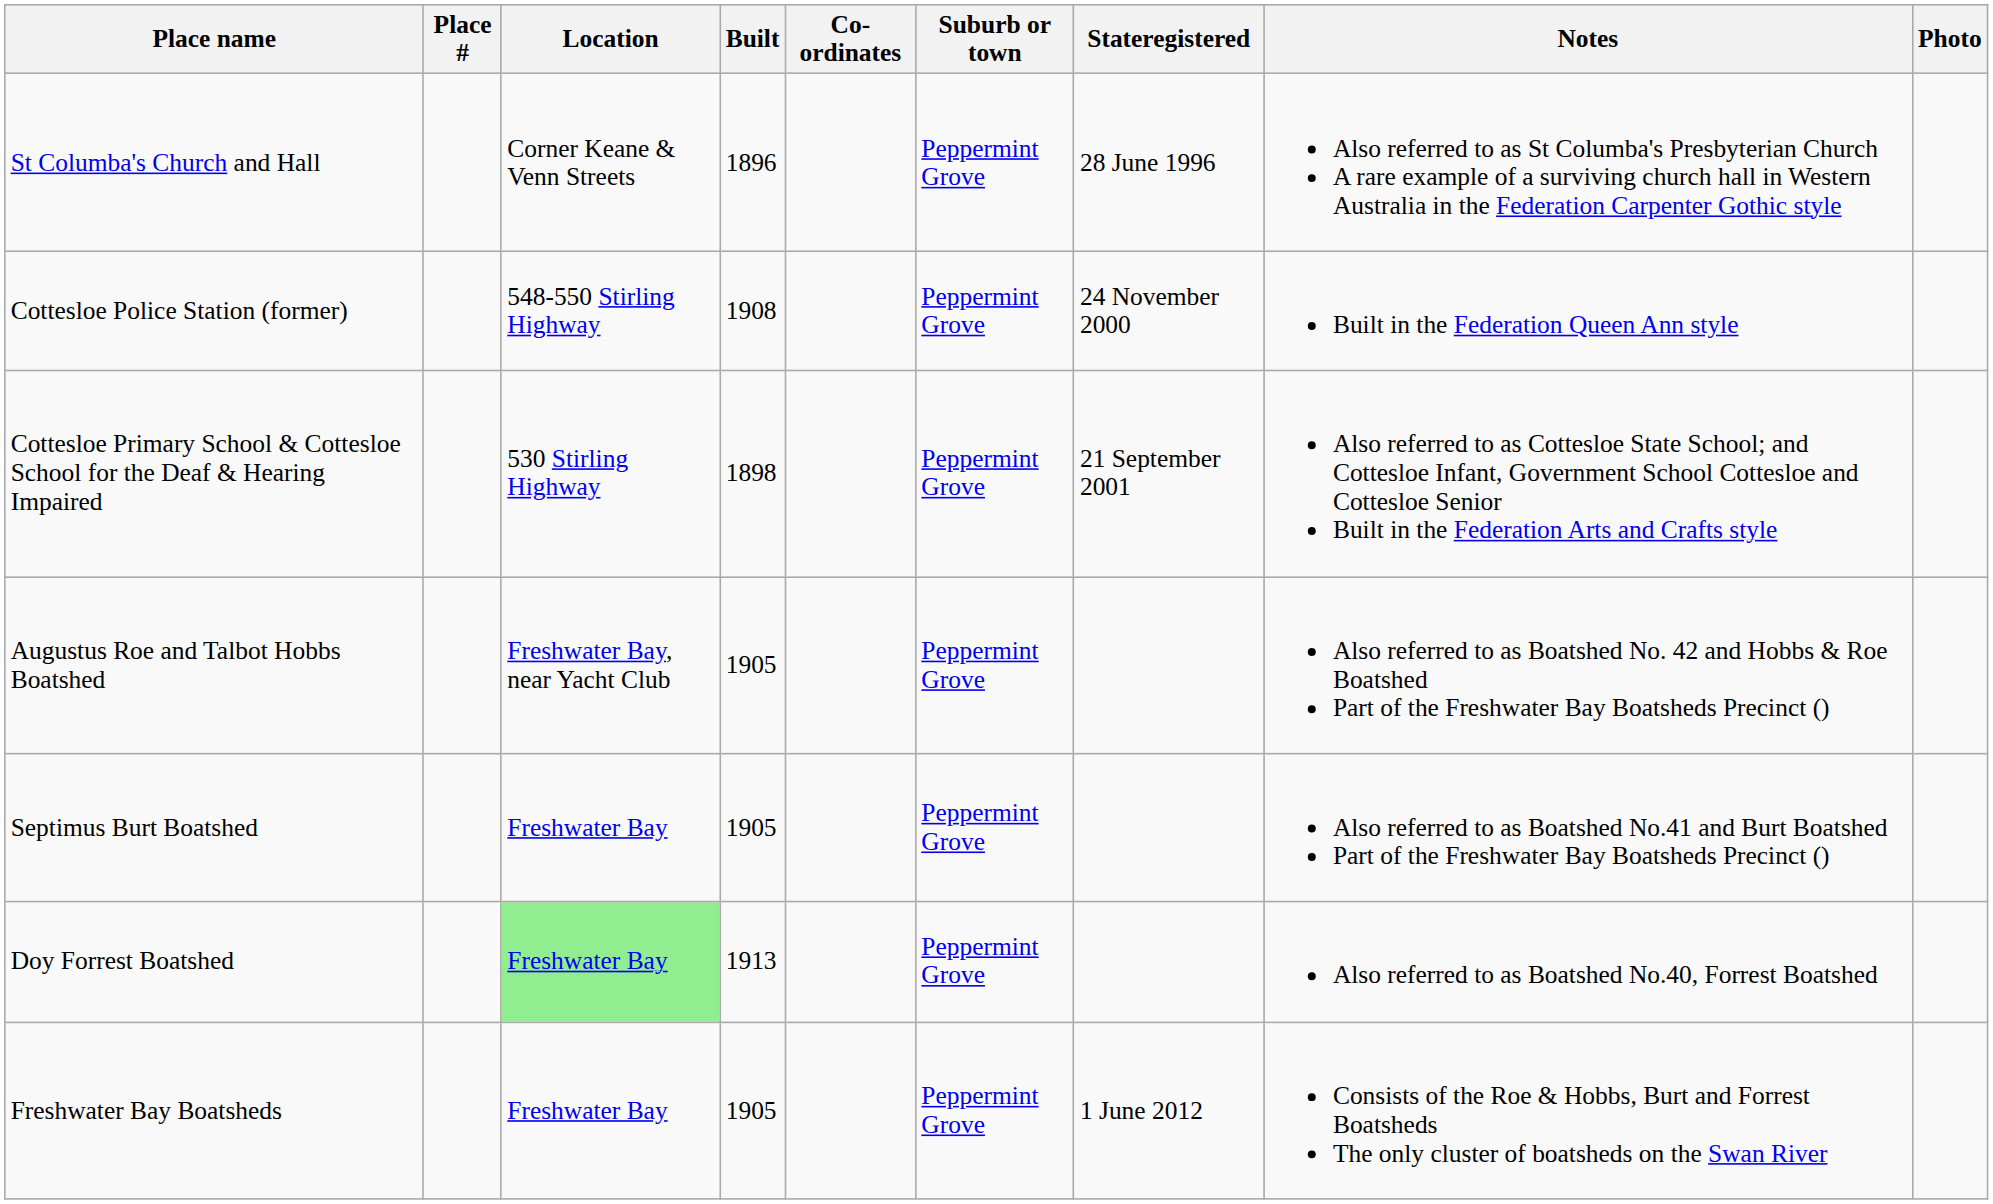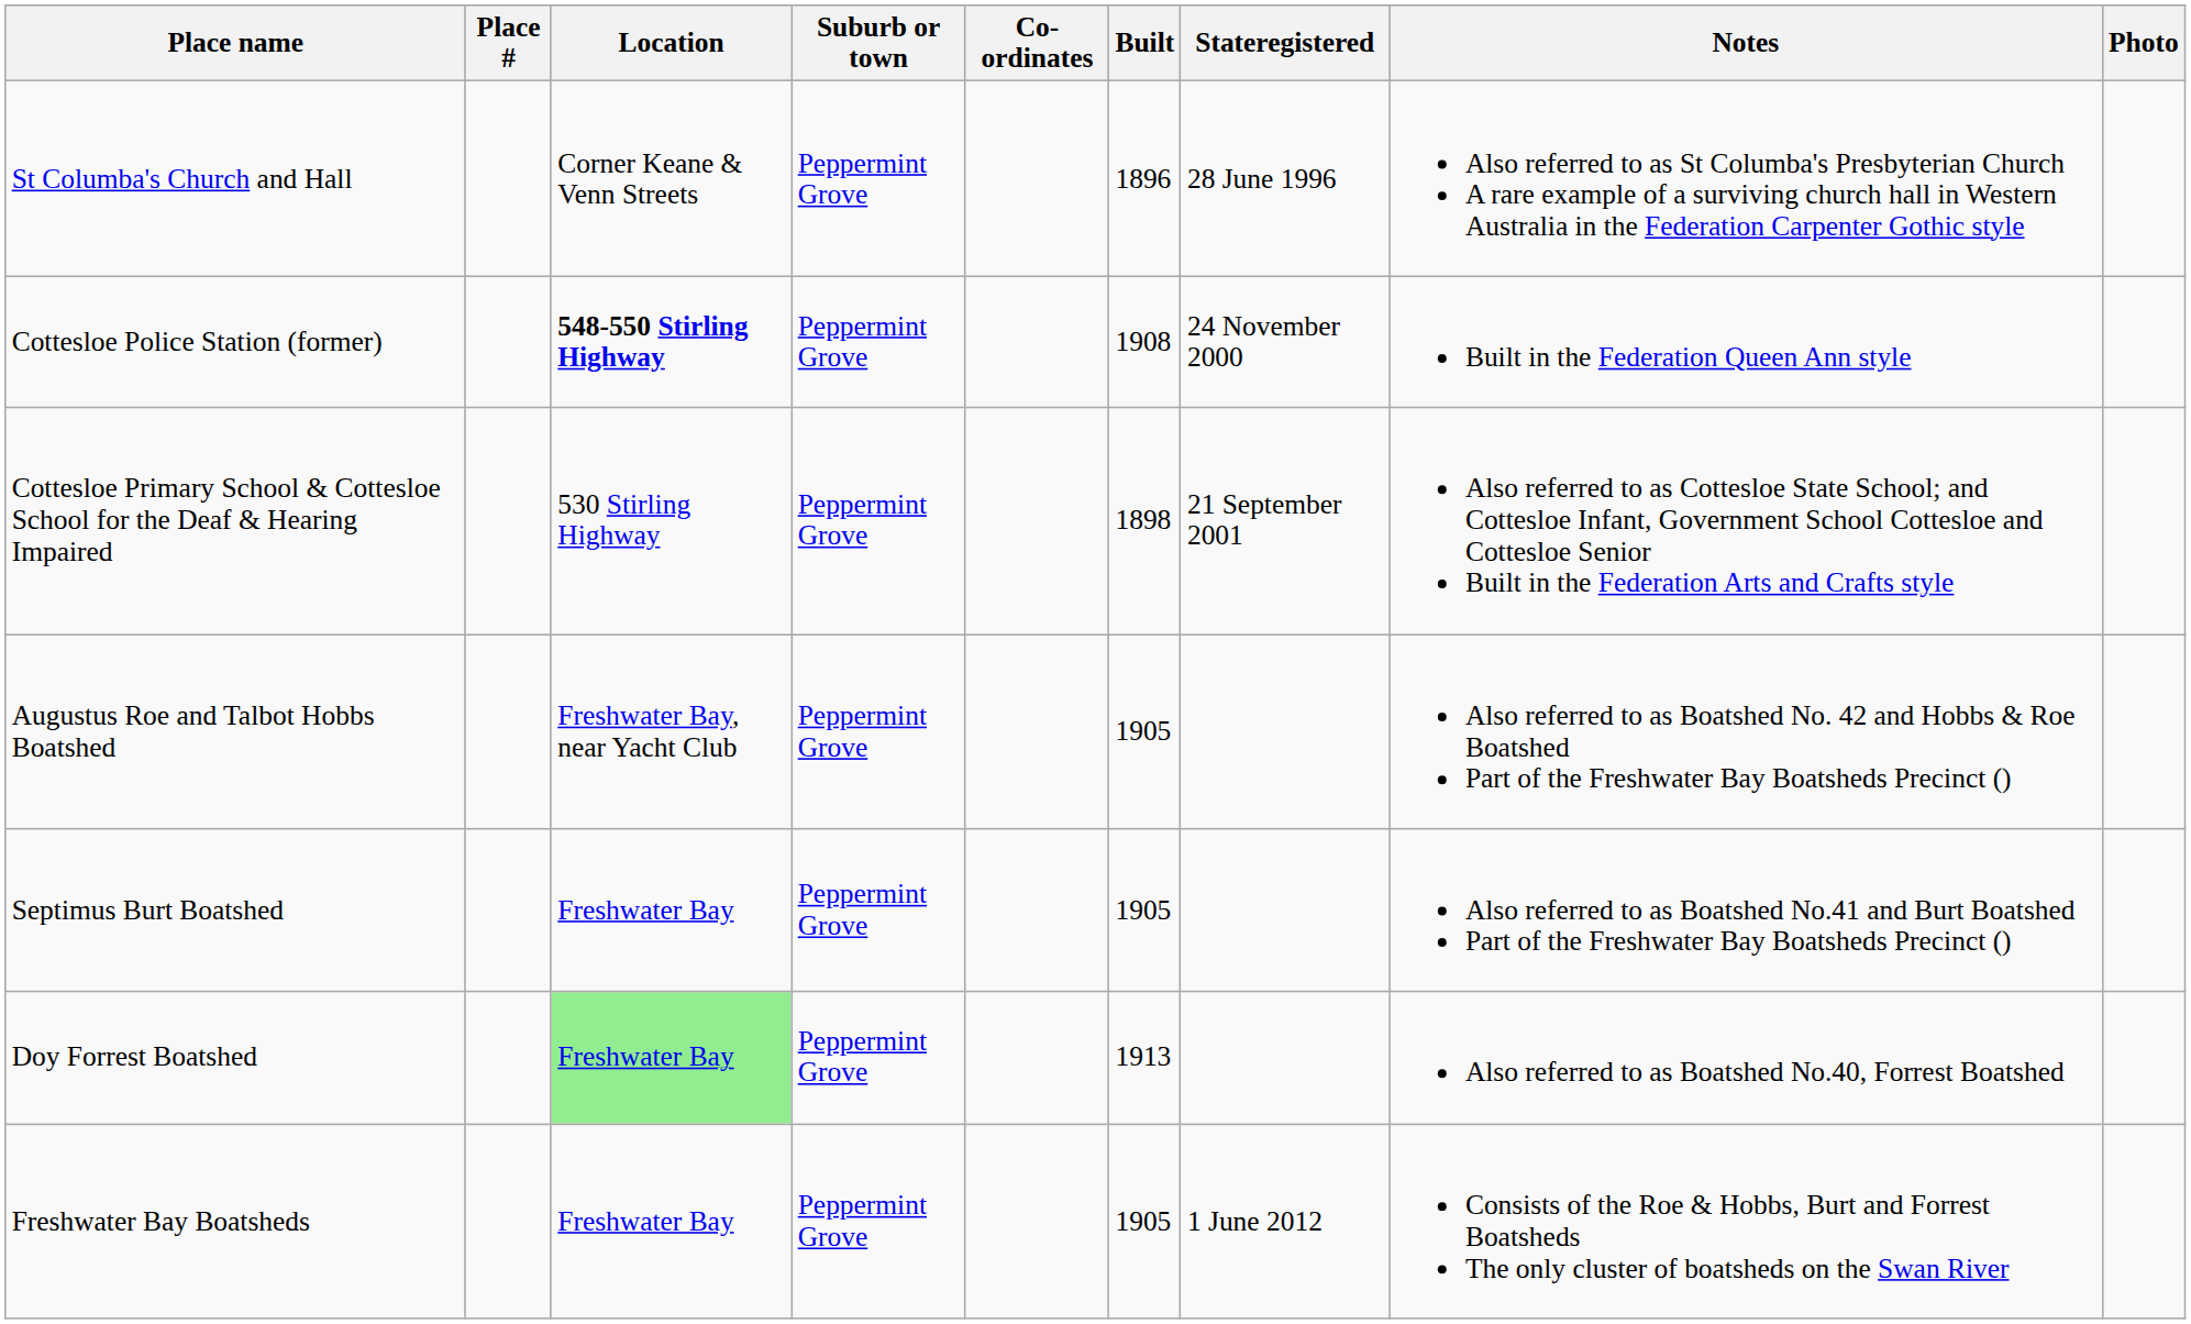columns swapped: Suburb or town <-> Built
Cottesloe Police Station (former) | Location: normal -> bold
